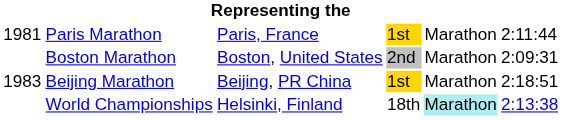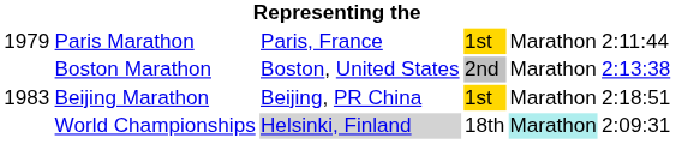Paris Marathon | column 1: 1981 -> 1979
Boston Marathon | column 6: 2:09:31 -> 2:13:38
World Championships | column 3: no background -> lightgrey background
World Championships | column 6: 2:13:38 -> 2:09:31
